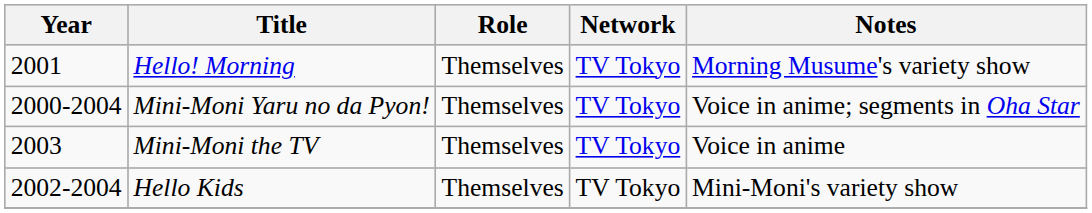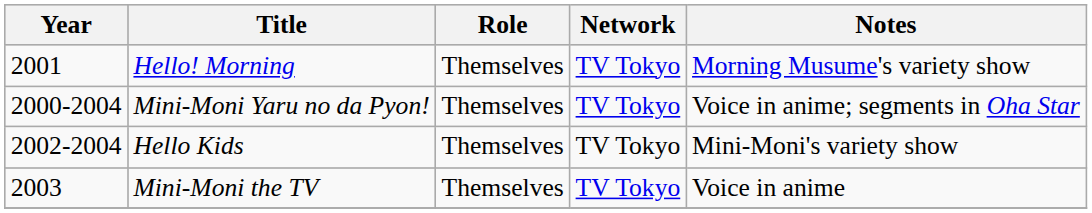rows swapped: Mini-Moni the TV <-> Hello Kids
